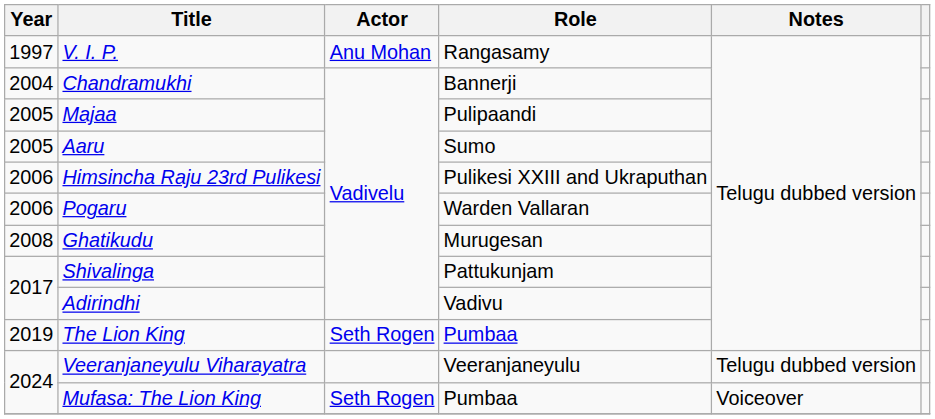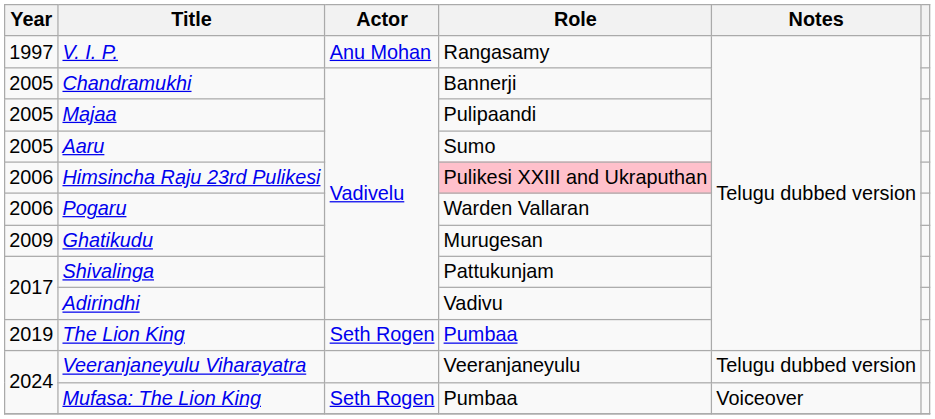Chandramukhi | Year: 2004 -> 2005
Himsincha Raju 23rd Pulikesi | Role: no background -> pink background
Ghatikudu | Year: 2008 -> 2009
